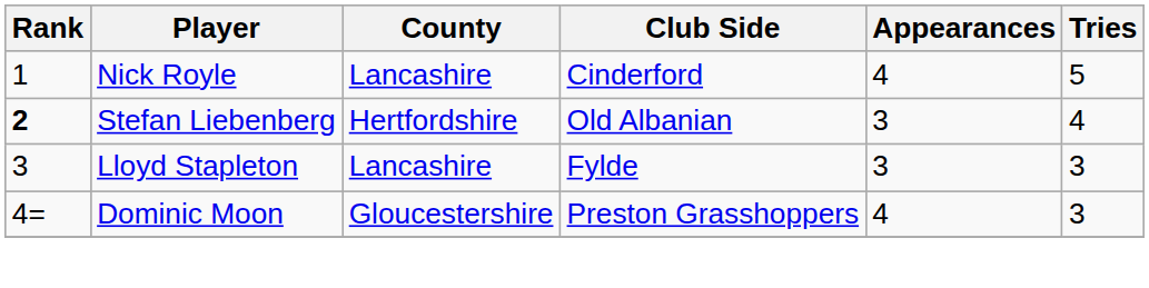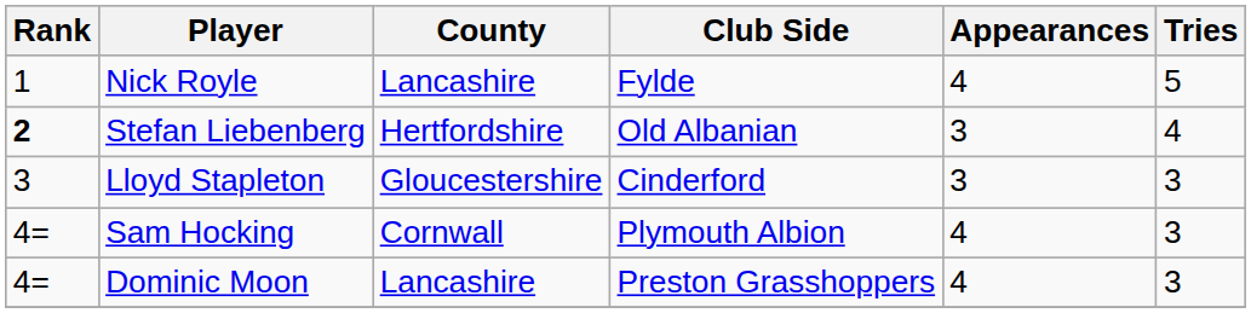Nick Royle | Club Side: Cinderford -> Fylde
Lloyd Stapleton | County: Lancashire -> Gloucestershire
Lloyd Stapleton | Club Side: Fylde -> Cinderford
+ row: 4= | Sam Hocking | Cornwall | Plymouth Albion | 4 | 3
Dominic Moon | County: Gloucestershire -> Lancashire
